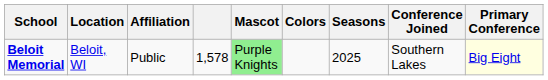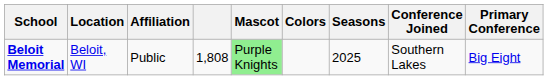Beloit Memorial | column 4: 1,578 -> 1,808
Beloit Memorial | Primary Conference: lightyellow background -> no background
